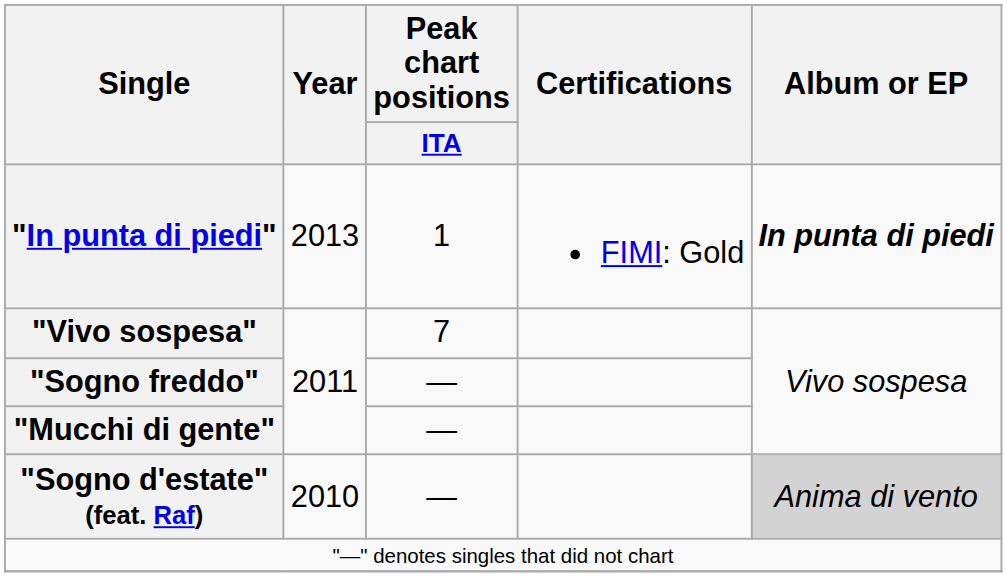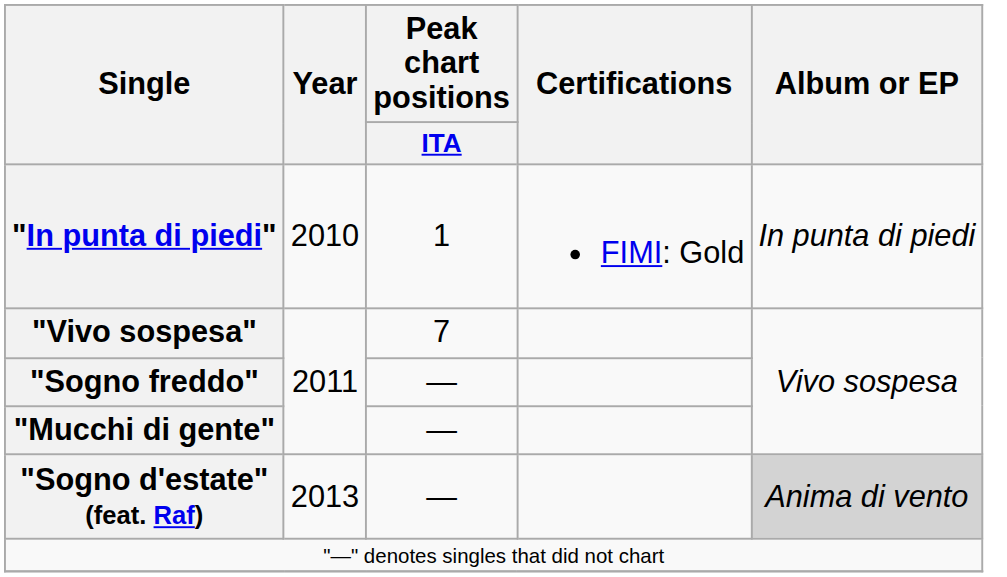"In punta di piedi" | Year: 2013 -> 2010
"In punta di piedi" | Album or EP: bold -> normal
"Sogno d'estate" (feat. Raf) | Year: 2010 -> 2013
